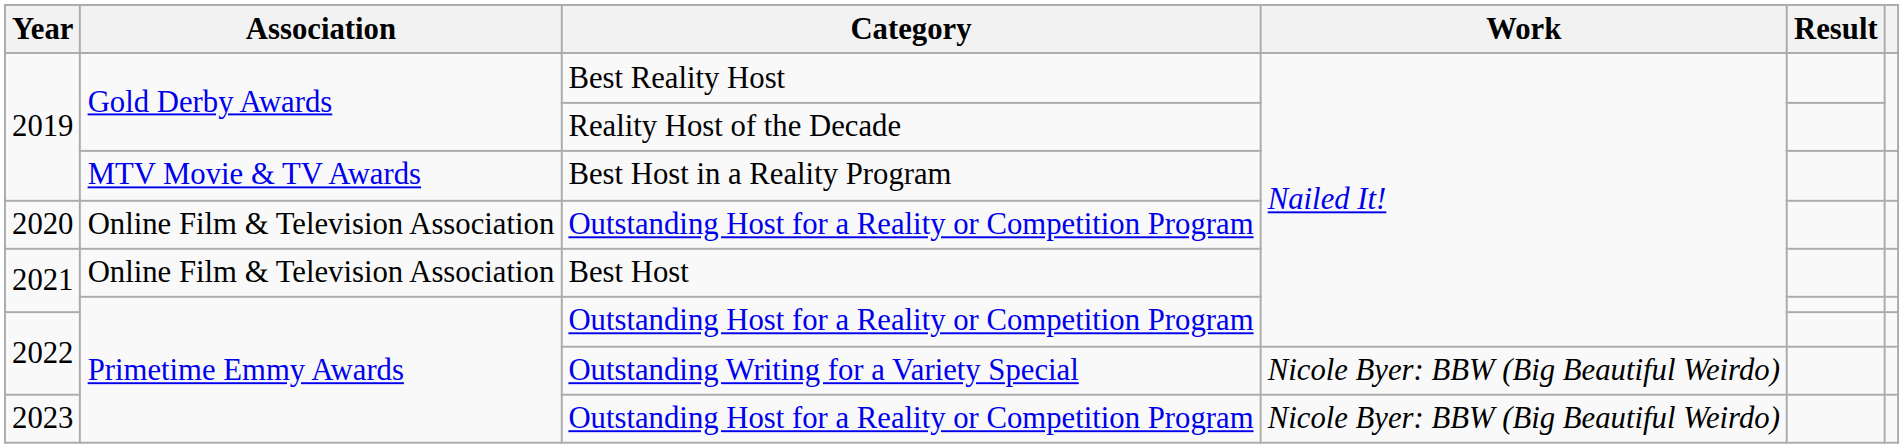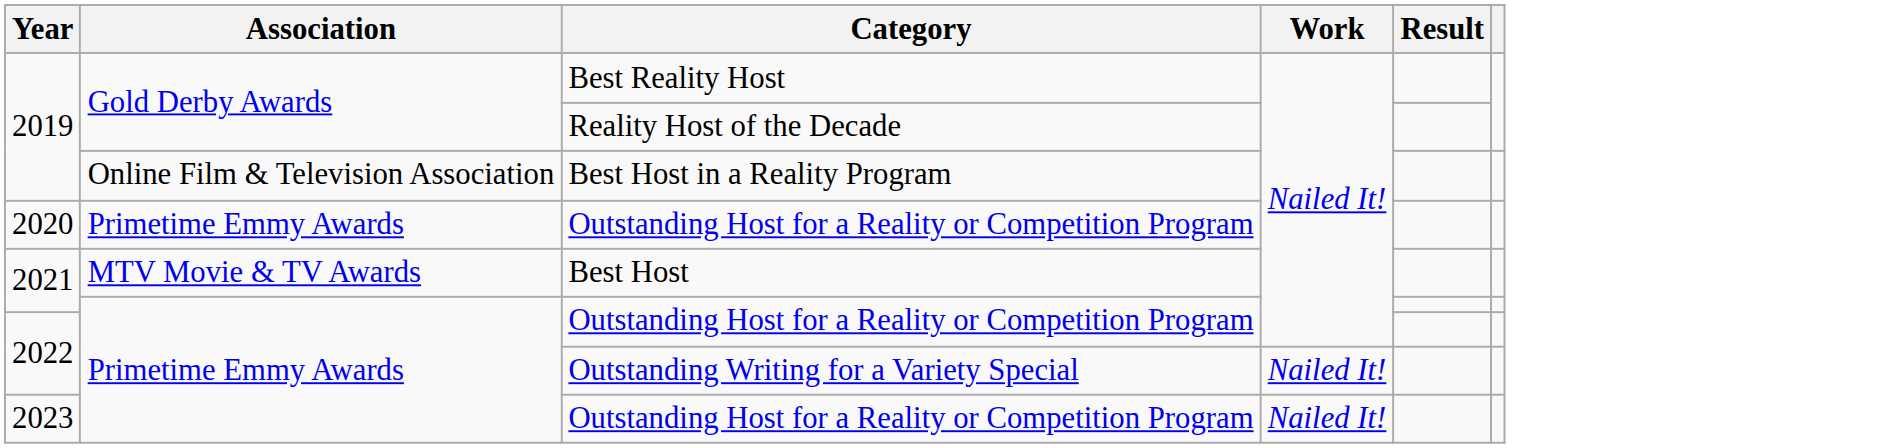Best Host in a Reality Program | Association: MTV Movie & TV Awards -> Online Film & Television Association
2020 / Outstanding Host for a Reality or Competition Program | Association: Online Film & Television Association -> Primetime Emmy Awards
Best Host | Association: Online Film & Television Association -> MTV Movie & TV Awards
Outstanding Writing for a Variety Special | Work: Nicole Byer: BBW (Big Beautiful Weirdo) -> Nailed It!
2023 / Outstanding Host for a Reality or Competition Program | Work: Nicole Byer: BBW (Big Beautiful Weirdo) -> Nailed It!
